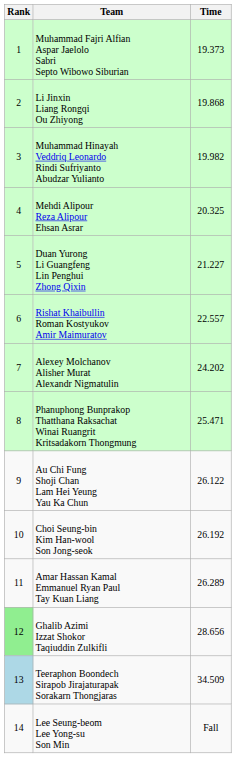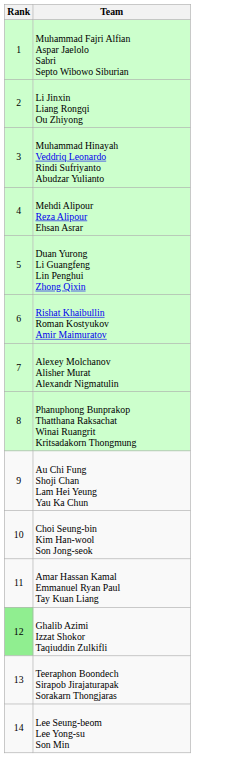- column: Time | 19.373 | 19.868 | 19.982 | 20.325 | 21.227 | 22.557 | 24.202 | 25.471 | 26.122 | 26.192 | 26.289 | 28.656 | 34.509 | Fall
Teeraphon Boondech Sirapob Jirajaturapak Sorakarn Thongjaras | Rank: lightblue background -> no background
